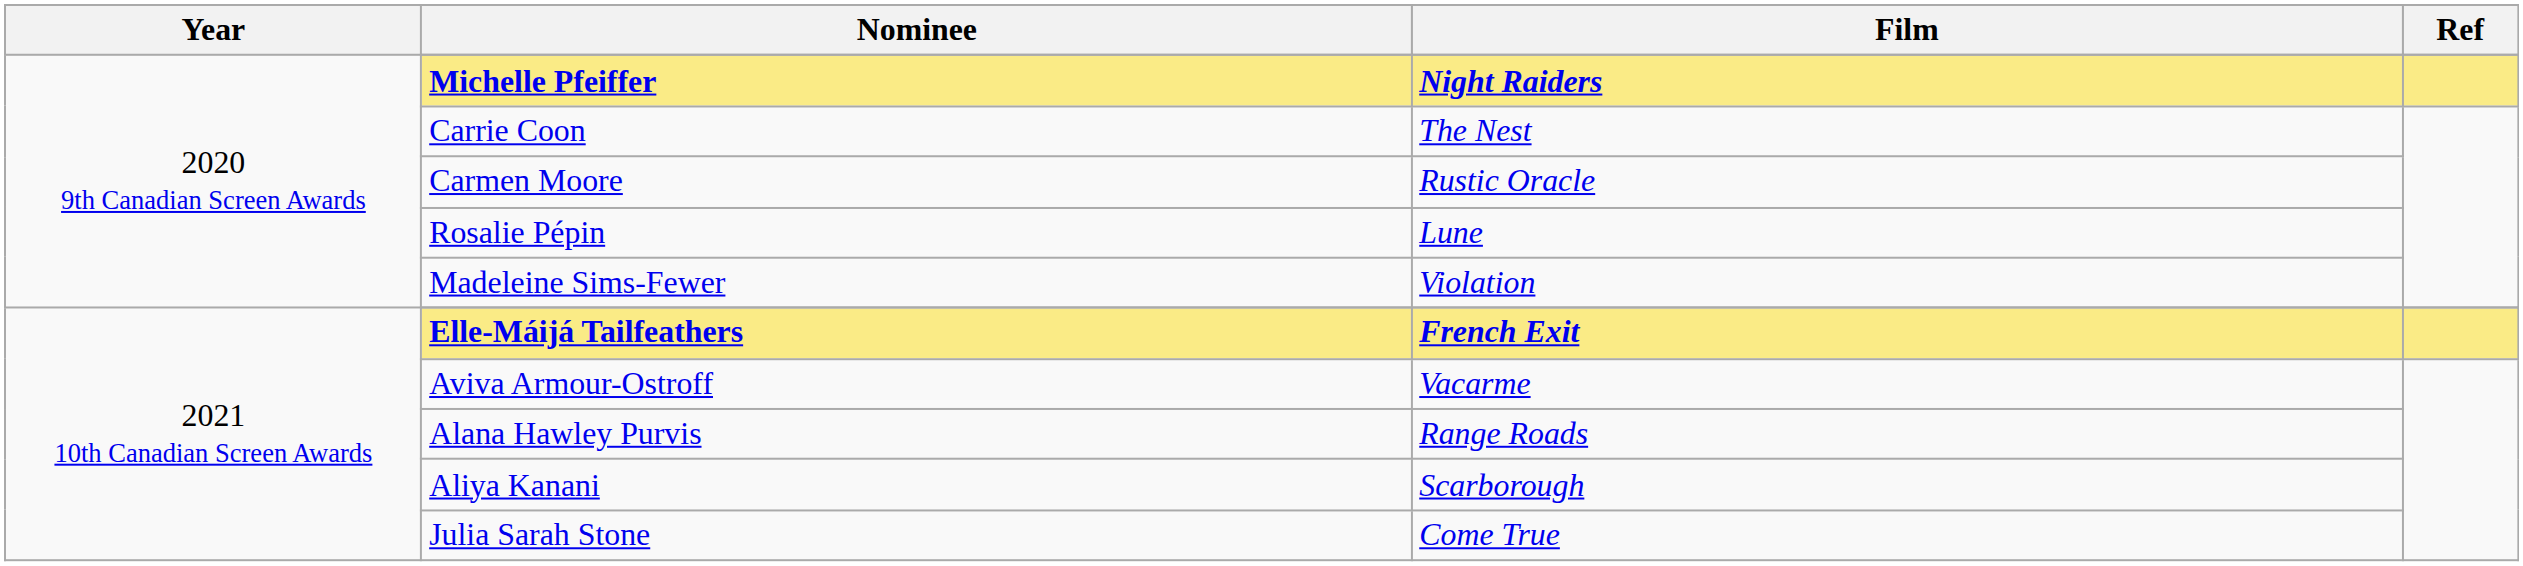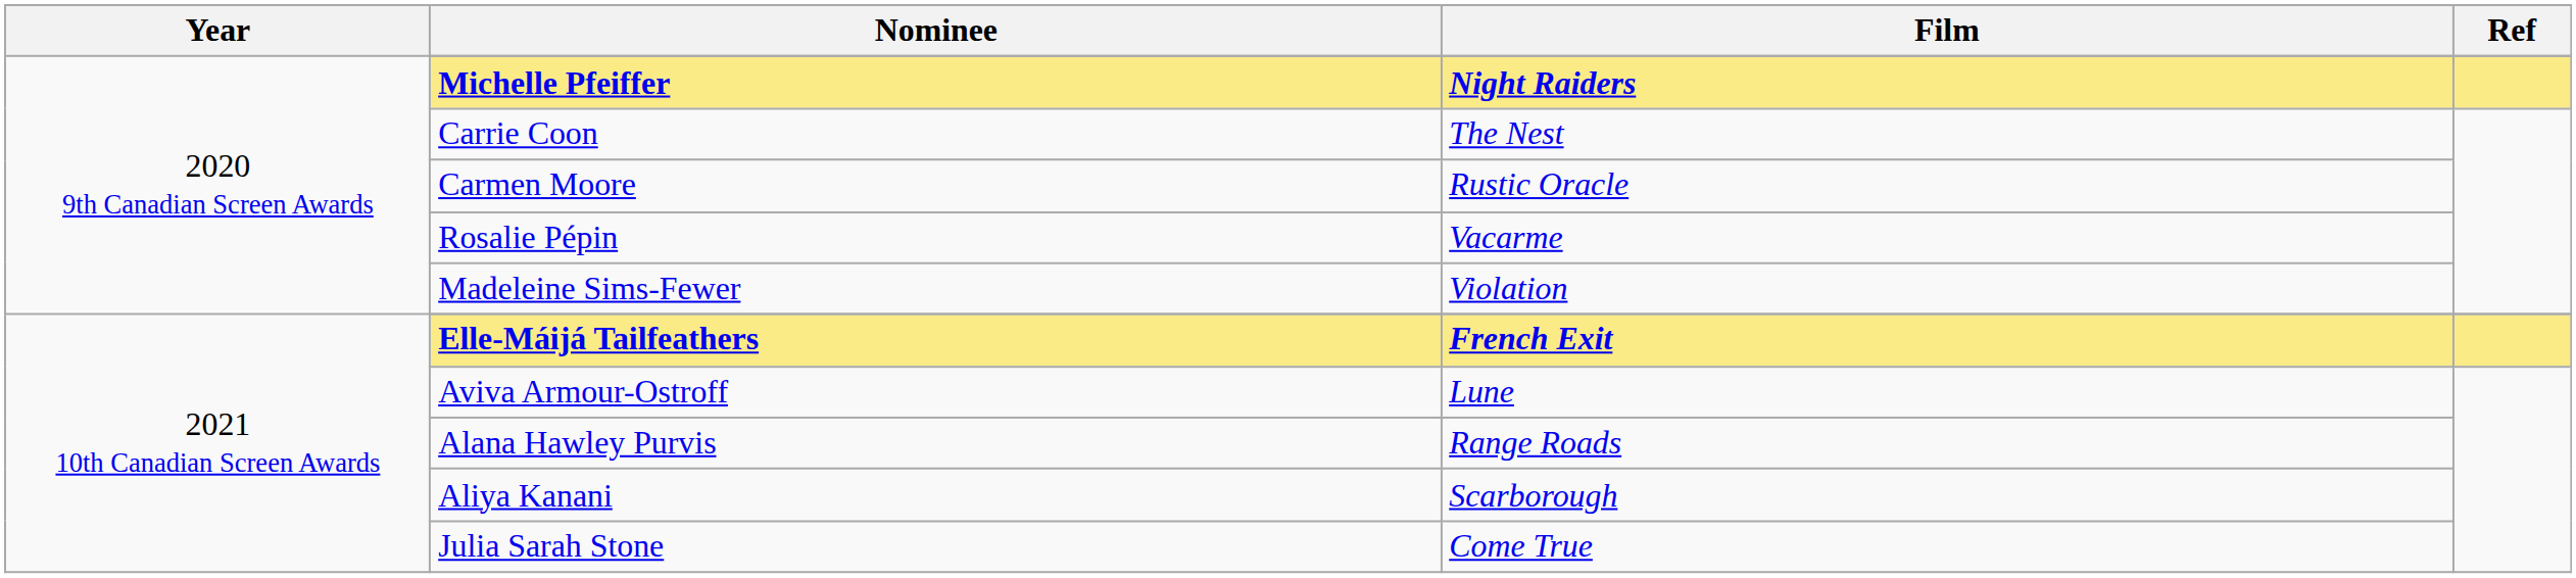Rosalie Pépin | Film: Lune -> Vacarme
Aviva Armour-Ostroff | Film: Vacarme -> Lune
